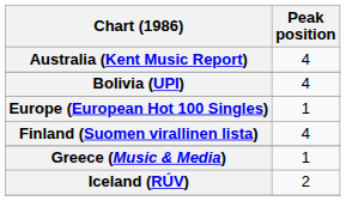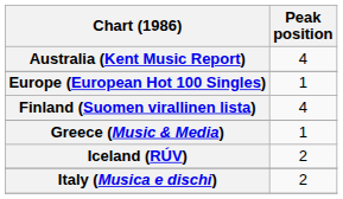- row: Bolivia (UPI) | 4
+ row: Italy (Musica e dischi) | 2
